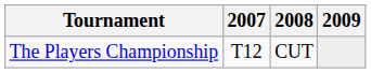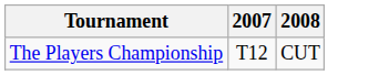- column: 2009
